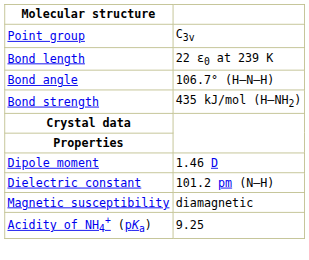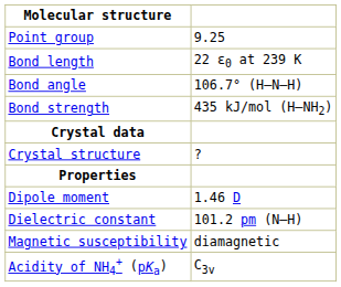Point group | column 2: C3v -> 9.25
+ row: Crystal structure | ?
Acidity of NH4+ (pKa) | column 2: 9.25 -> C3v
